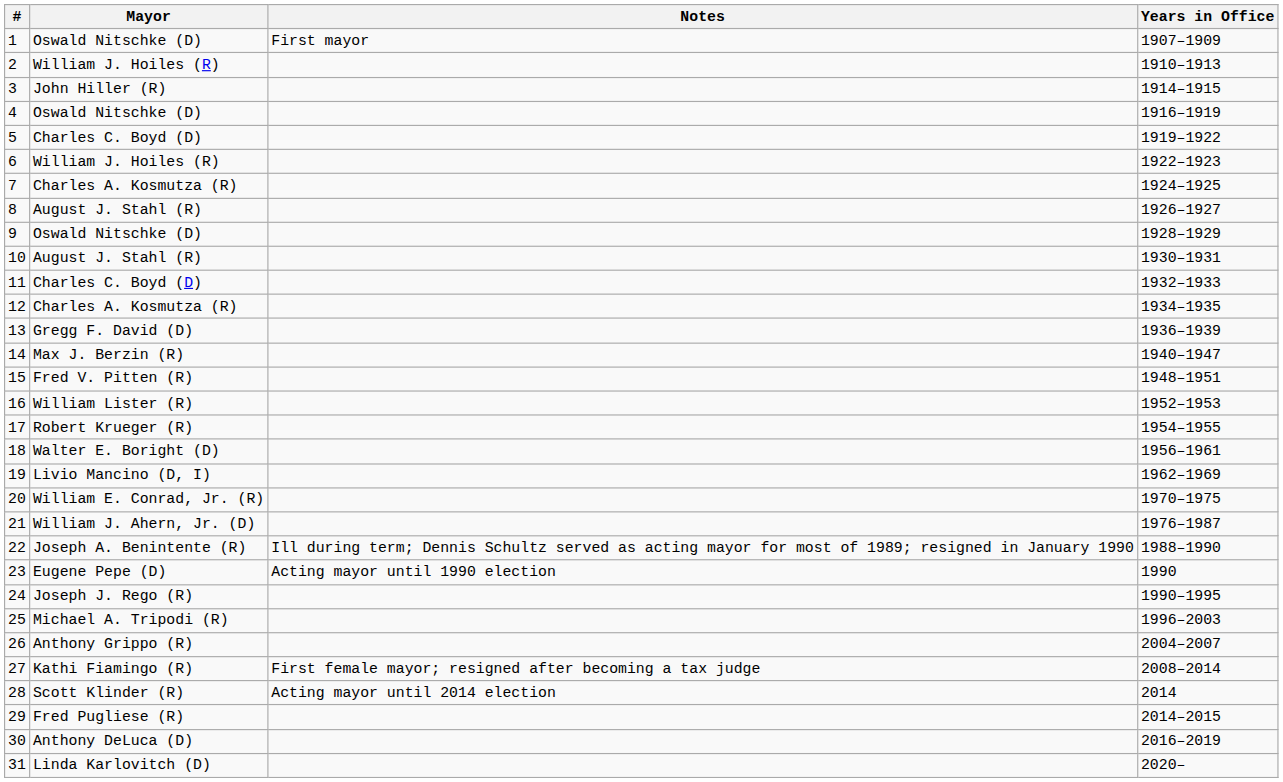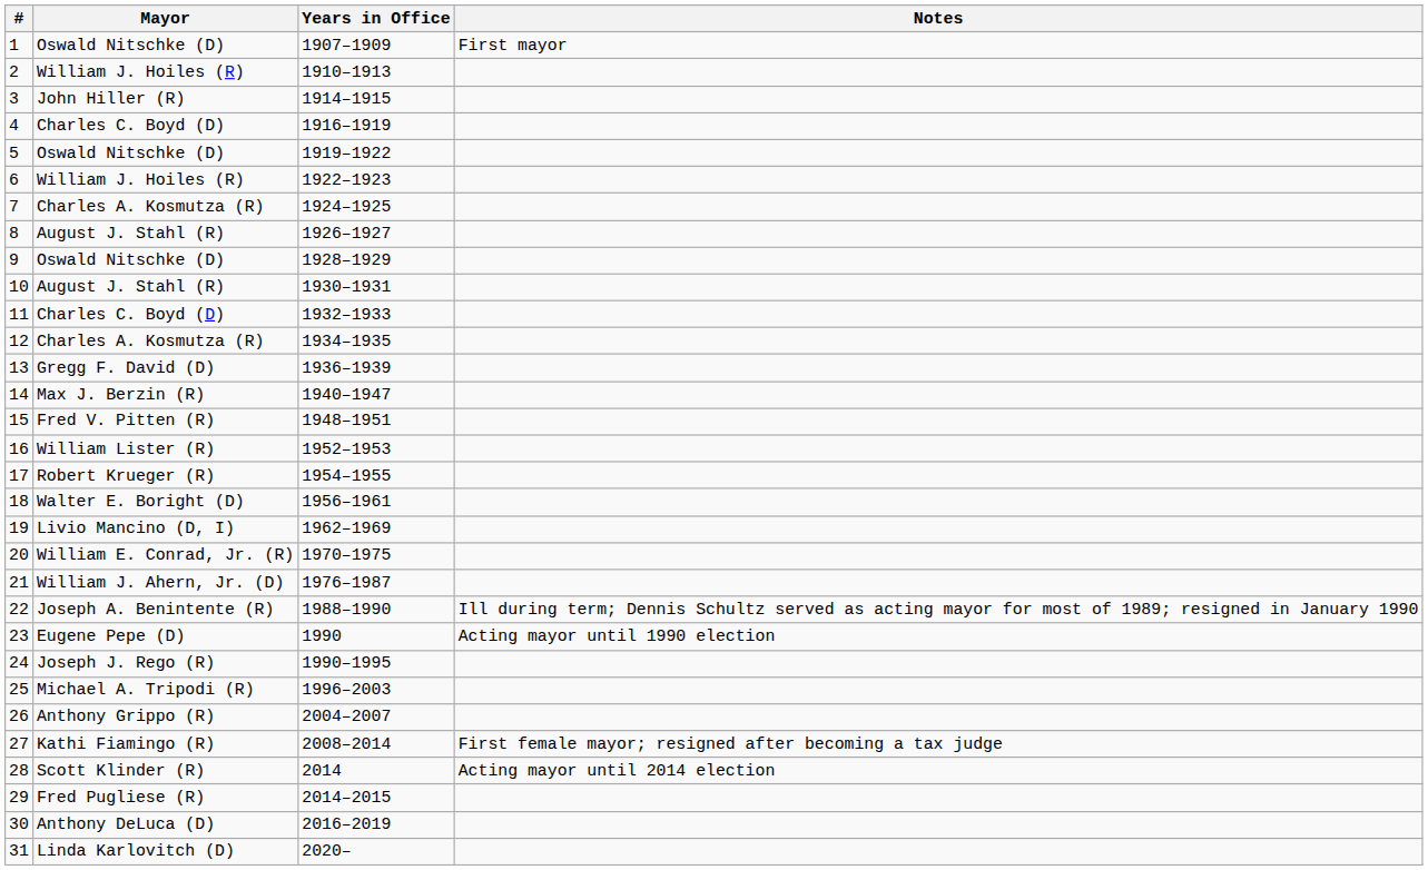columns swapped: Years in Office <-> Notes
4 | Mayor: Oswald Nitschke (D) -> Charles C. Boyd (D)
5 | Mayor: Charles C. Boyd (D) -> Oswald Nitschke (D)
